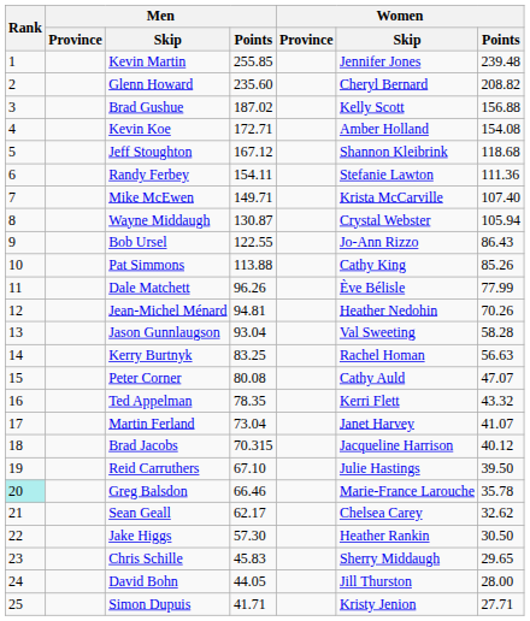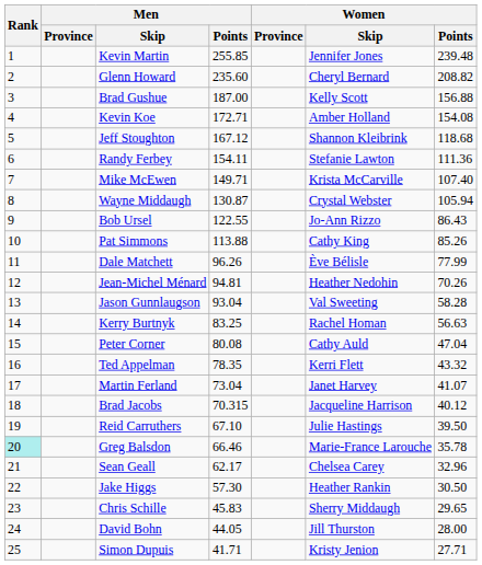Brad Gushue | Men / Points: 187.02 -> 187.00
Peter Corner | Women / Points: 47.07 -> 47.04
Sean Geall | Women / Points: 32.62 -> 32.96
